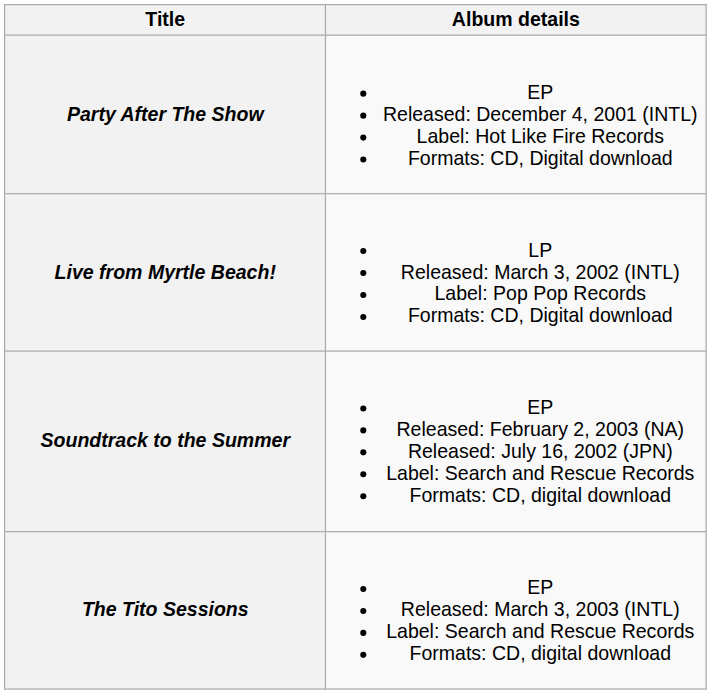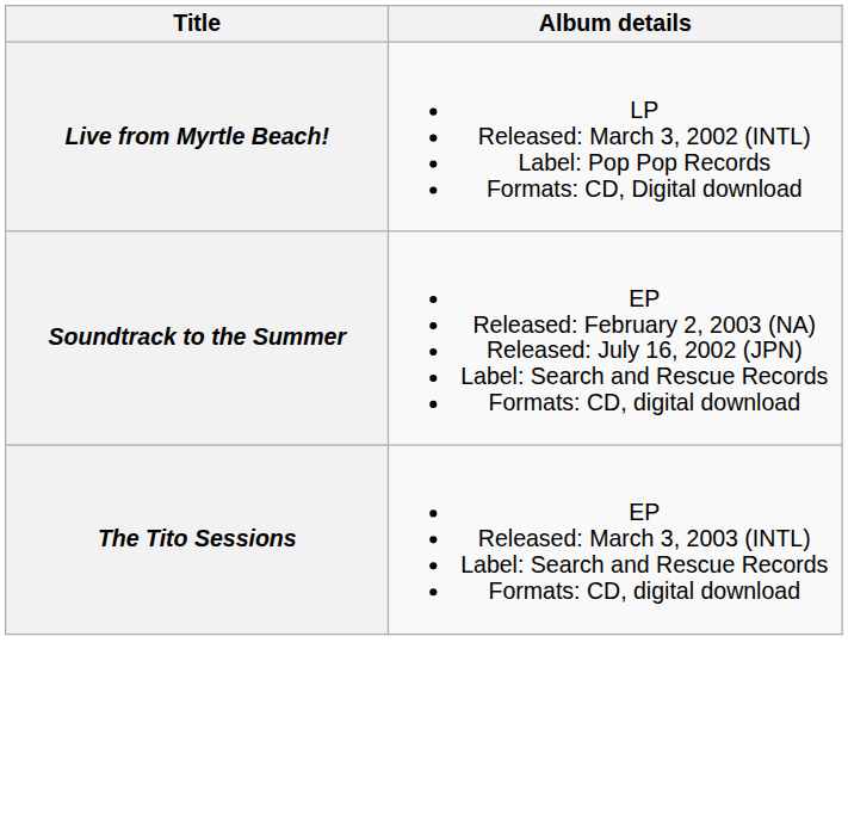- row: Party After The Show | EP Released: December 4, 2001 (INTL) Label: Hot Like Fire Records Formats: CD, Digital download
